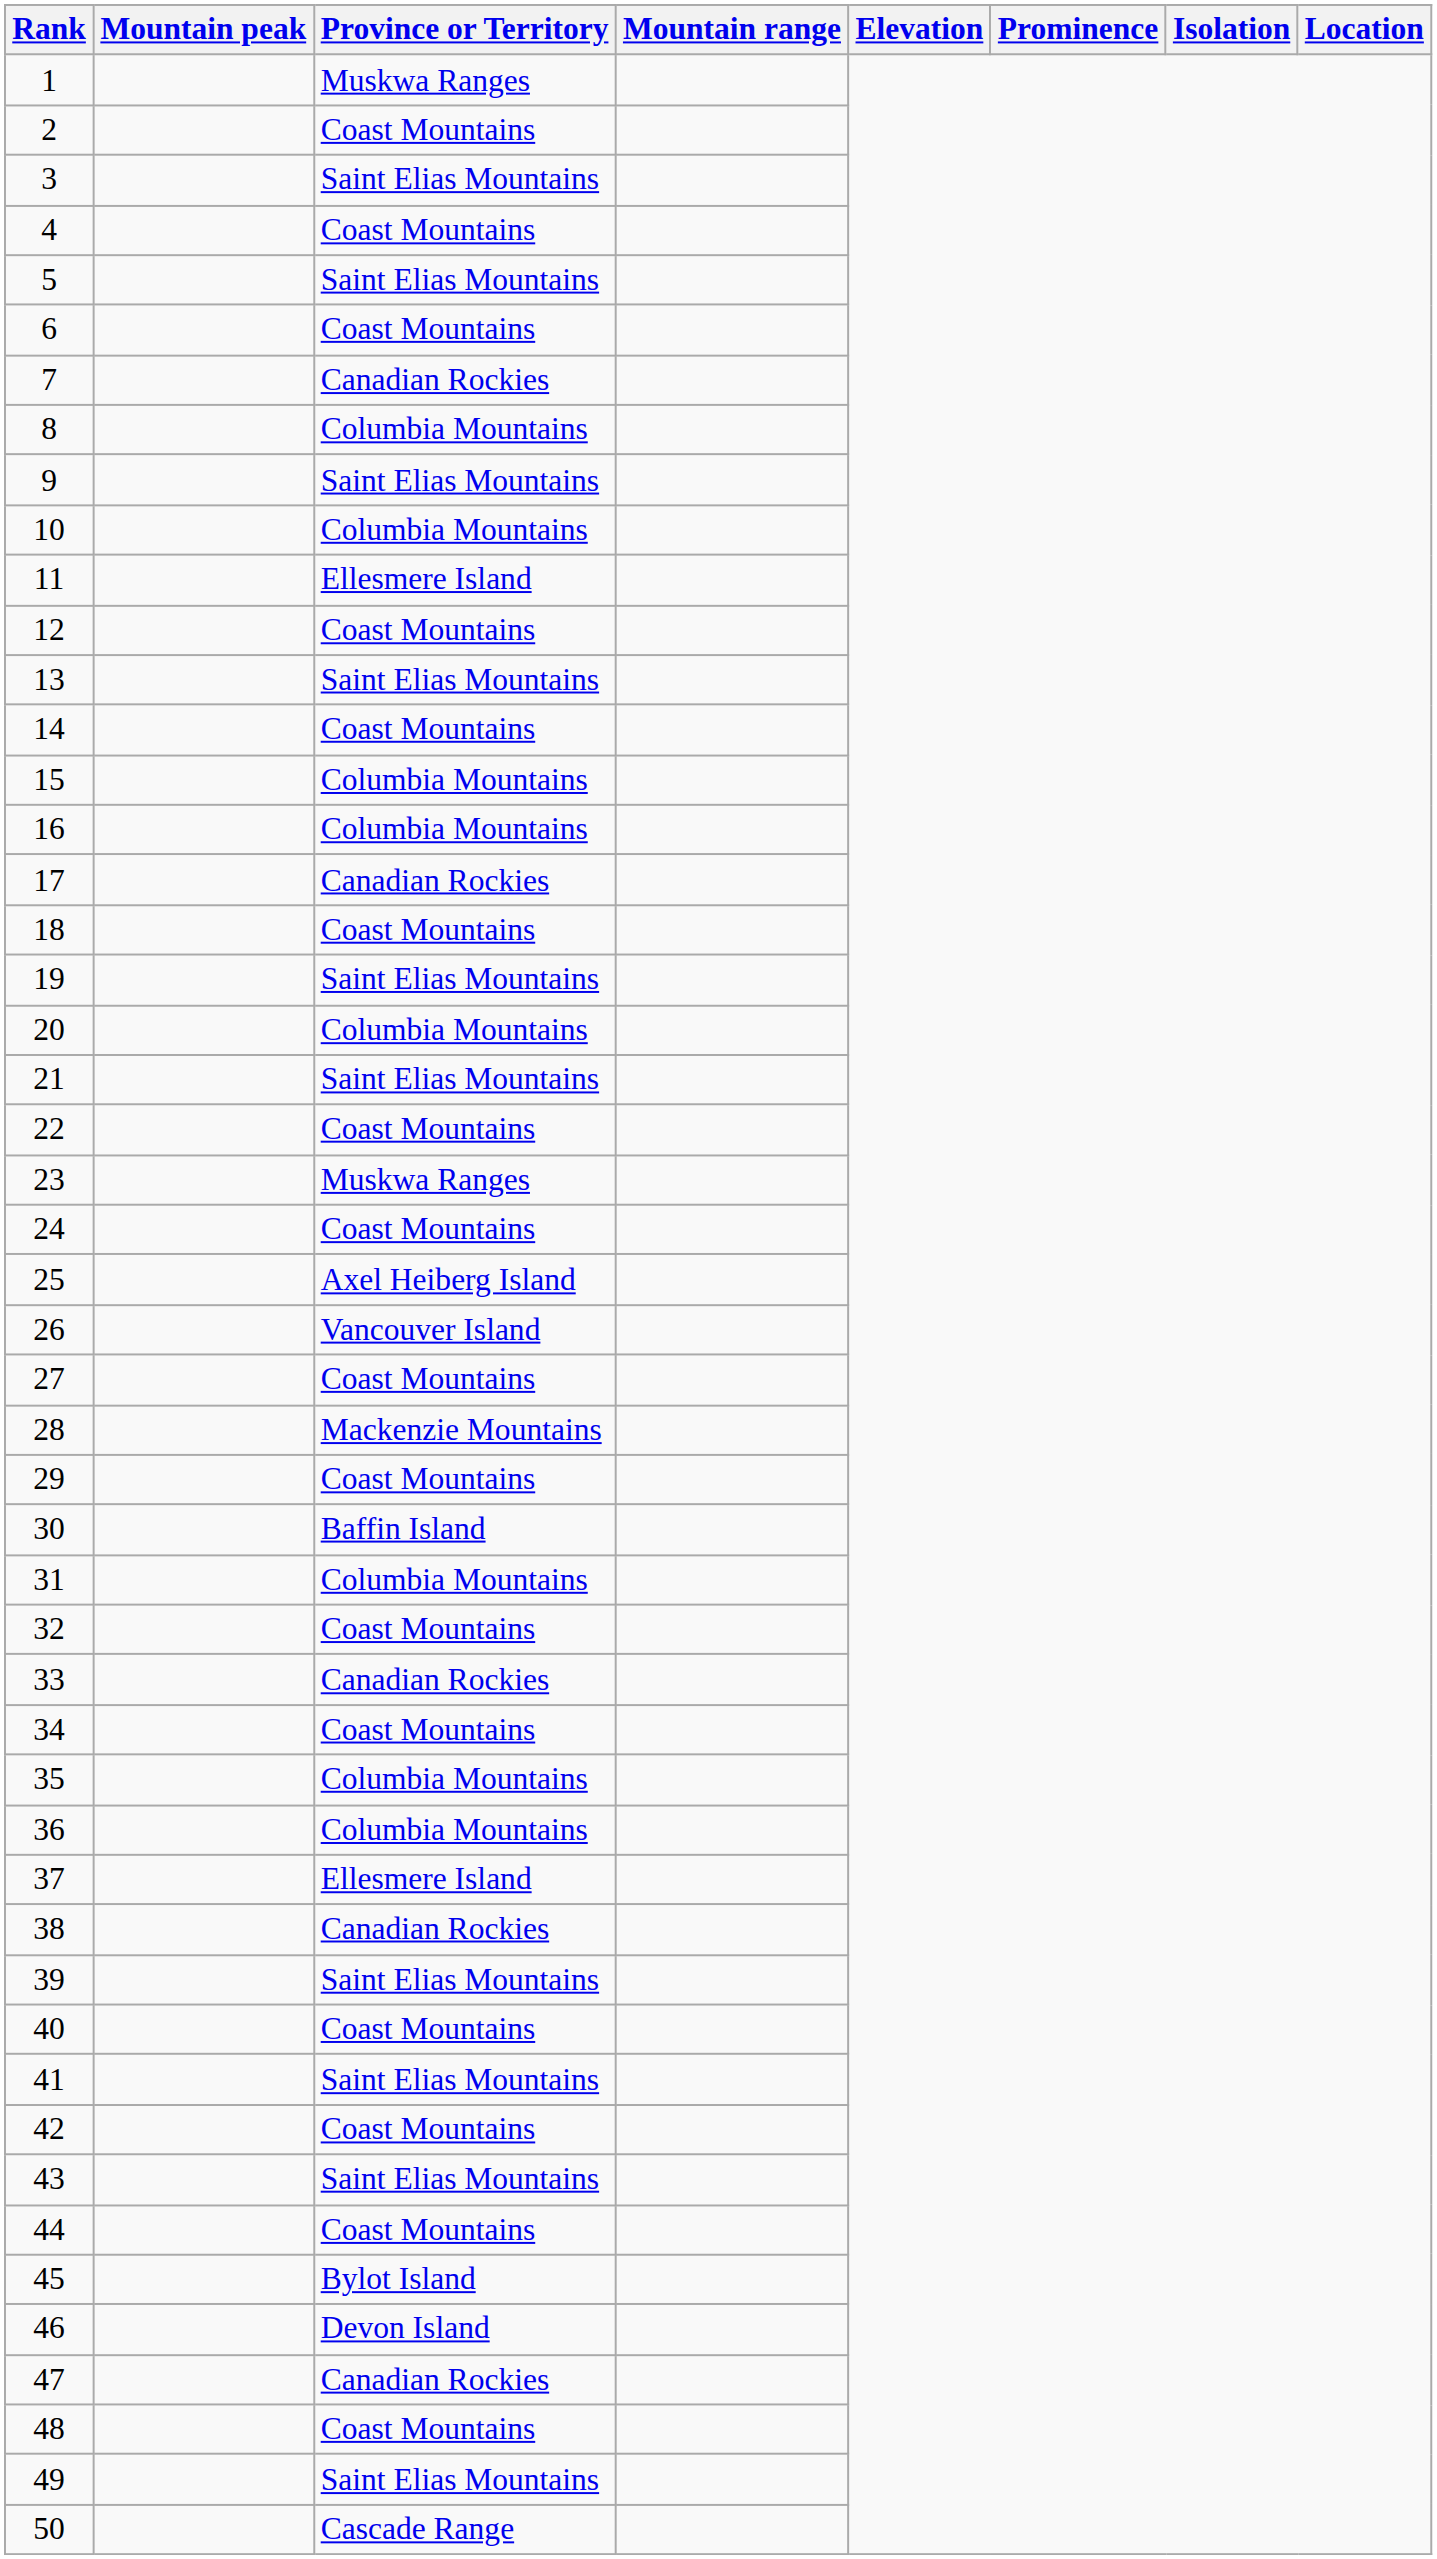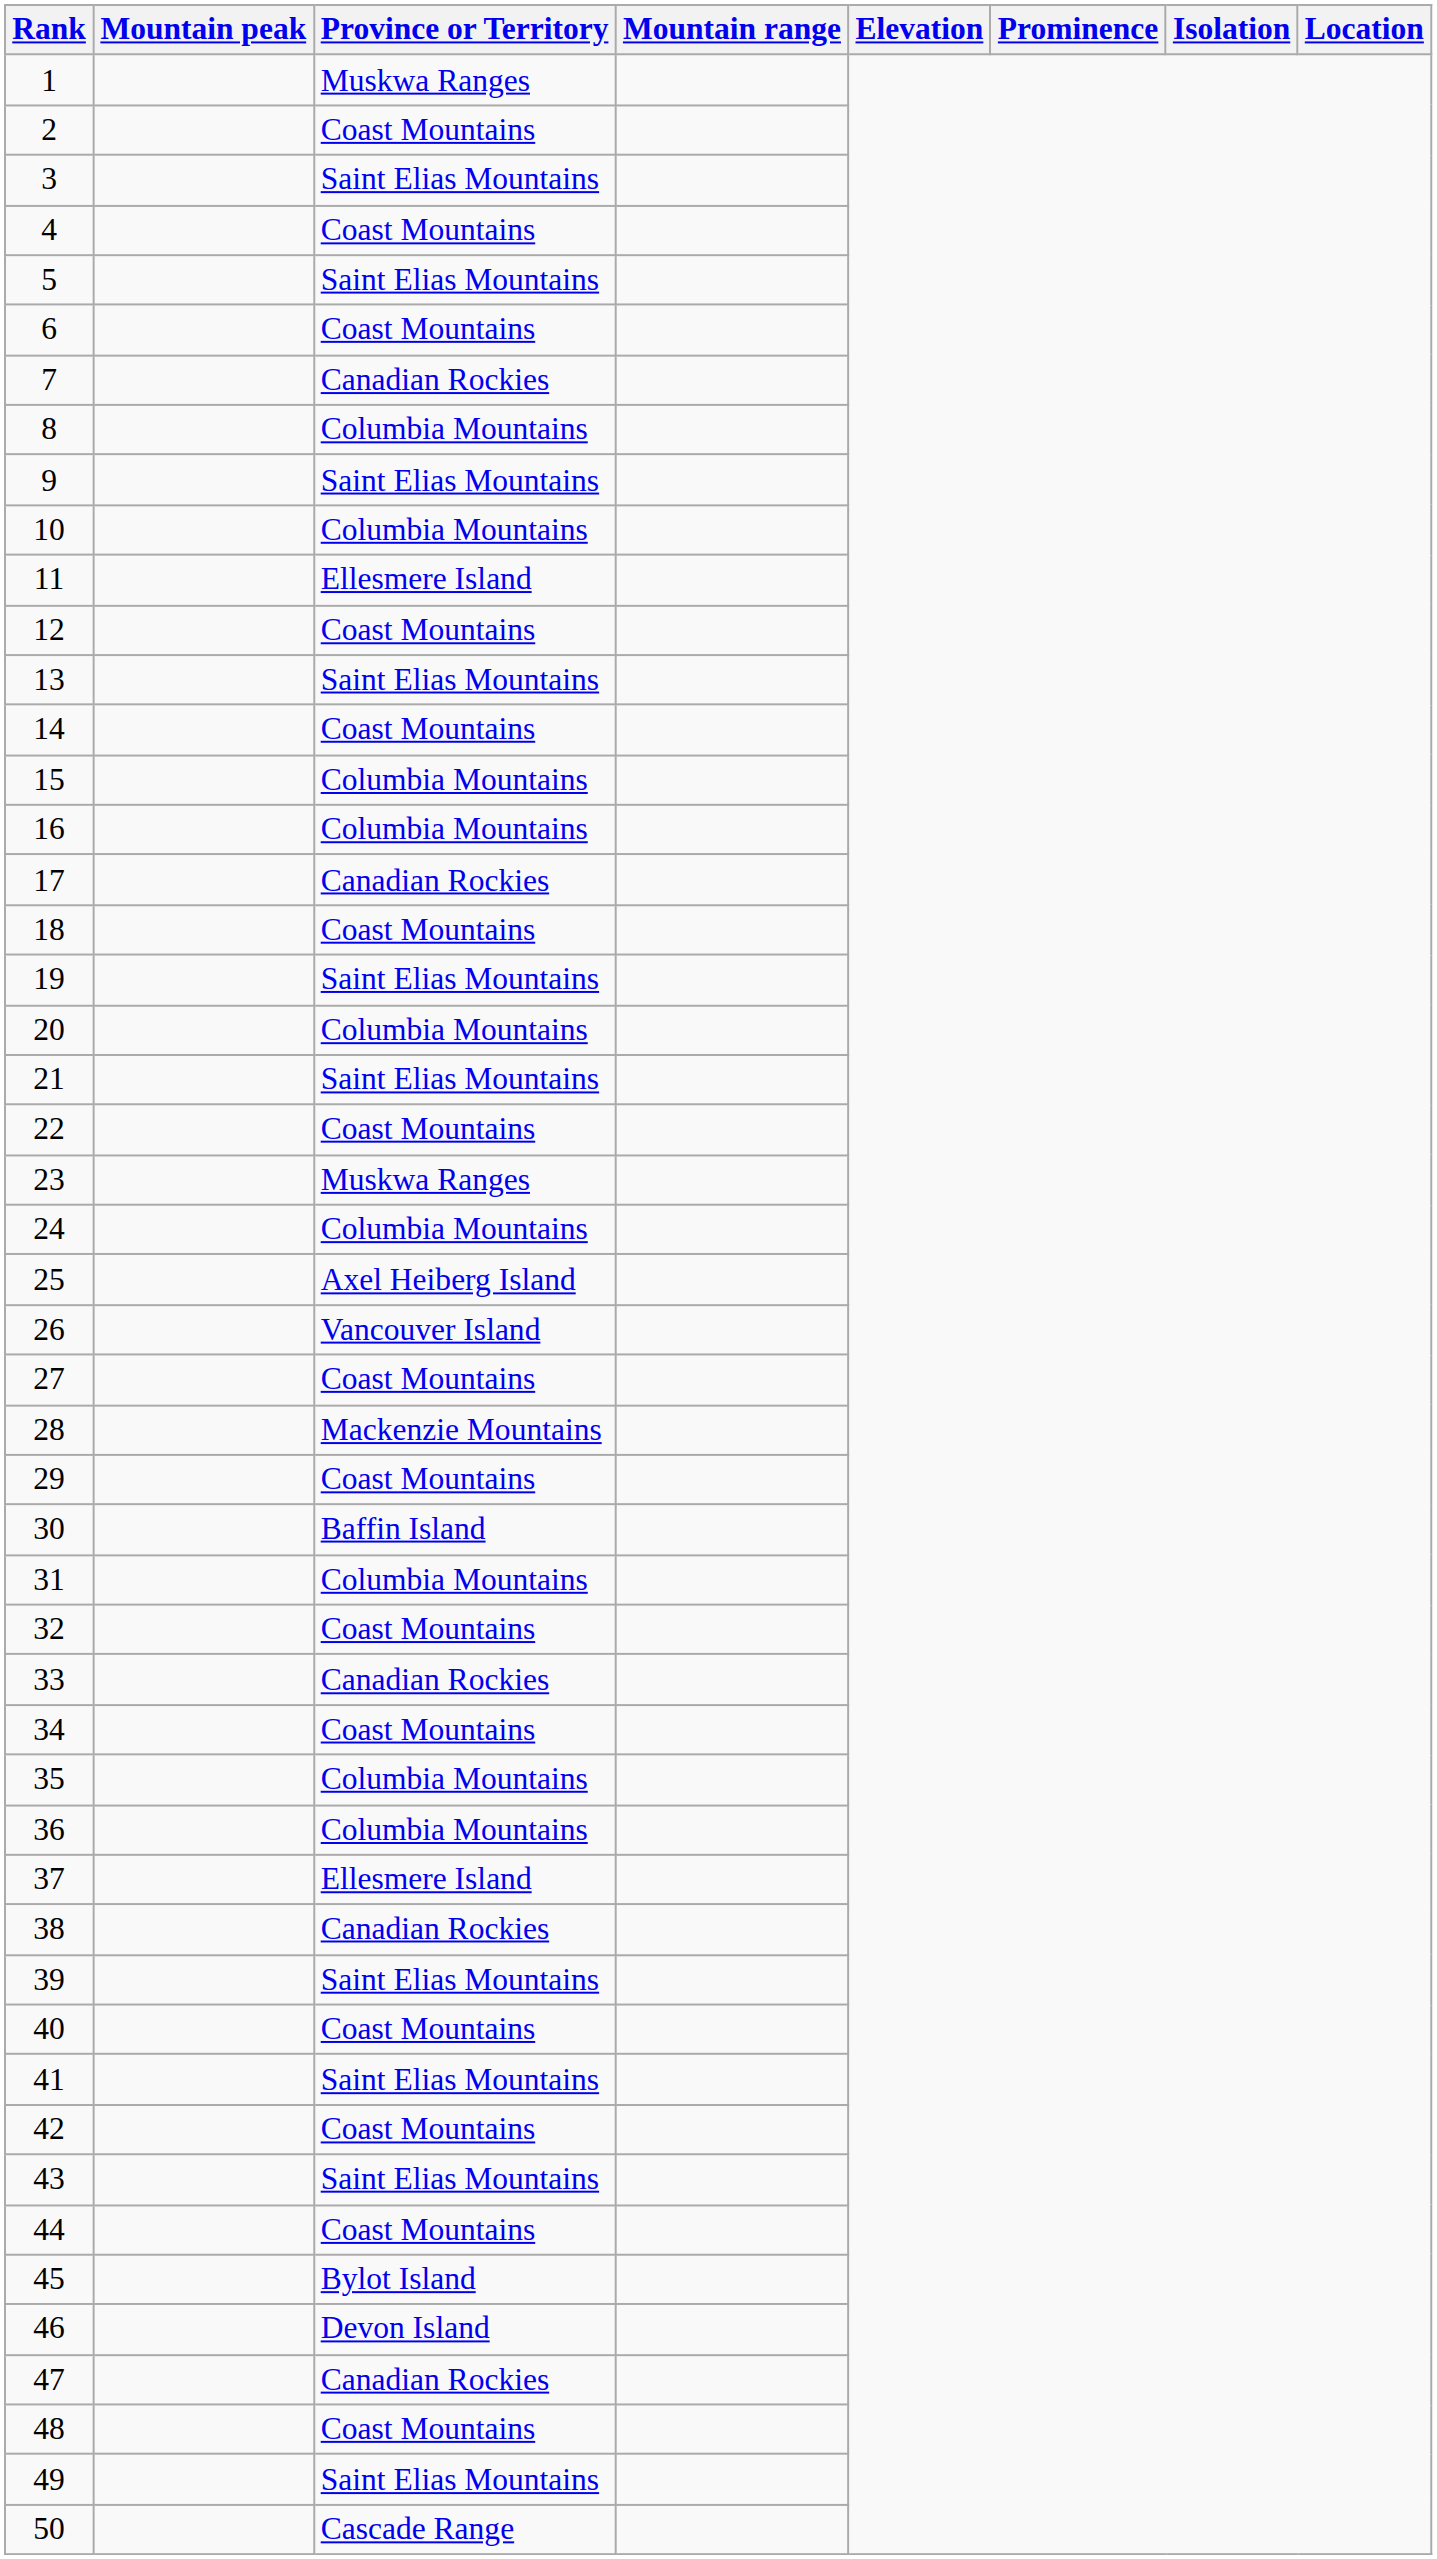24 | Province or Territory: Coast Mountains -> Columbia Mountains
